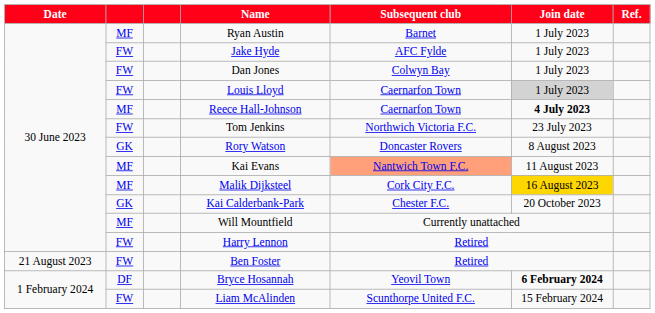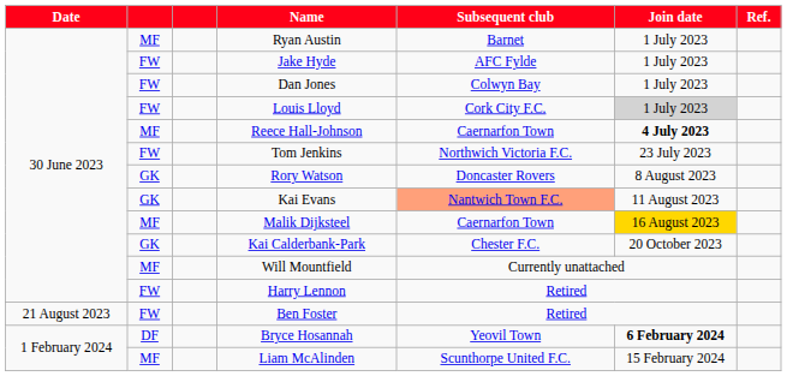Louis Lloyd | Subsequent club: Caernarfon Town -> Cork City F.C.
Kai Evans | column 2: MF -> GK
Malik Dijksteel | Subsequent club: Cork City F.C. -> Caernarfon Town
Liam McAlinden | column 2: FW -> MF
